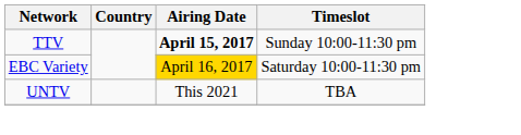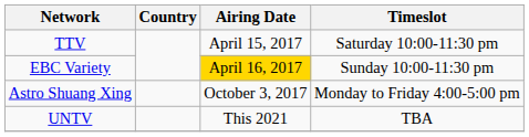TTV | Airing Date: bold -> normal
TTV | Timeslot: Sunday 10:00-11:30 pm -> Saturday 10:00-11:30 pm
EBC Variety | Timeslot: Saturday 10:00-11:30 pm -> Sunday 10:00-11:30 pm
+ row: Astro Shuang Xing | October 3, 2017 | Monday to Friday 4:00-5:00 pm
